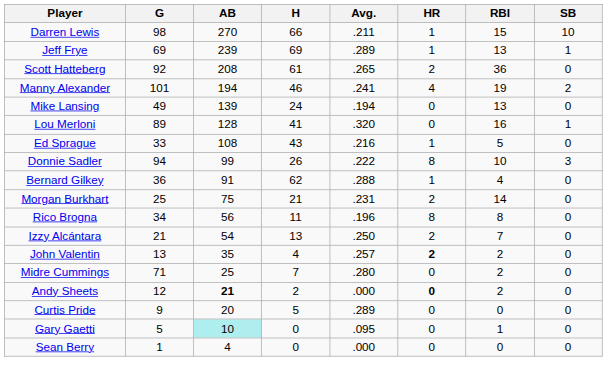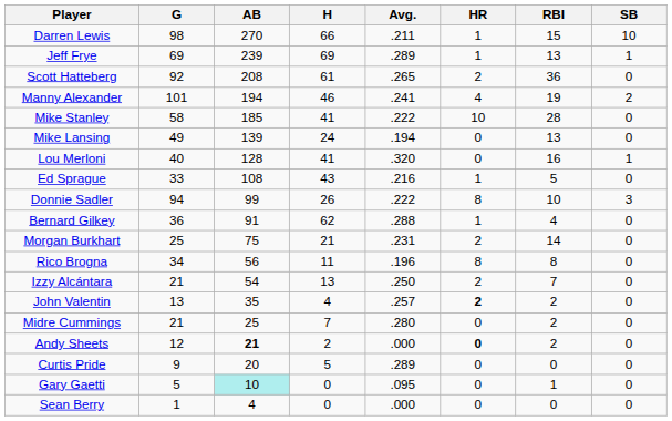+ row: Mike Stanley | 58 | 185 | 41 | .222 | 10 | 28 | 0
Lou Merloni | G: 89 -> 40
Midre Cummings | G: 71 -> 21
